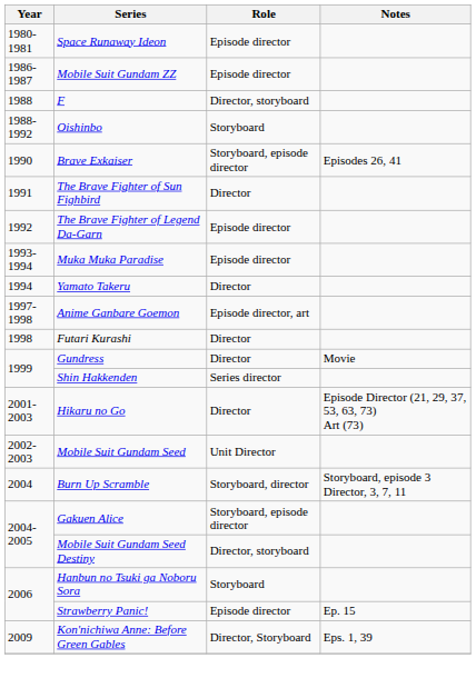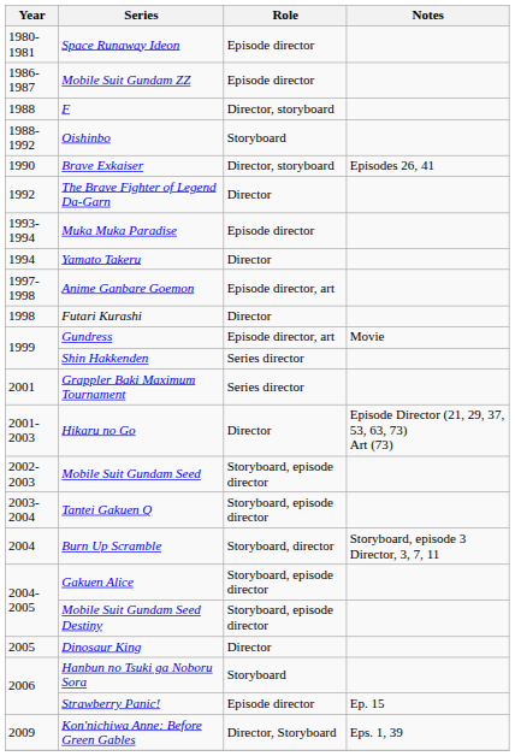Brave Exkaiser | Role: Storyboard, episode director -> Director, storyboard
- row: 1991 | The Brave Fighter of Sun Fighbird | Director
The Brave Fighter of Legend Da-Garn | Role: Episode director -> Director
Gundress | Role: Director -> Episode director, art
+ row: 2001 | Grappler Baki Maximum Tournament | Series director
Mobile Suit Gundam Seed | Role: Unit Director -> Storyboard, episode director
+ row: 2003-2004 | Tantei Gakuen Q | Storyboard, episode director
Mobile Suit Gundam Seed Destiny | Role: Director, storyboard -> Storyboard, episode director
+ row: 2005 | Dinosaur King | Director
